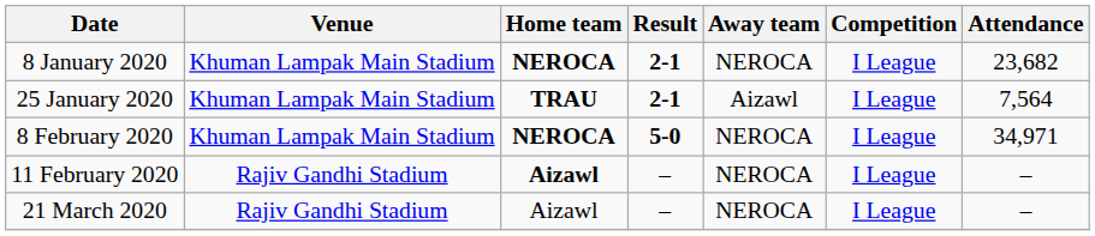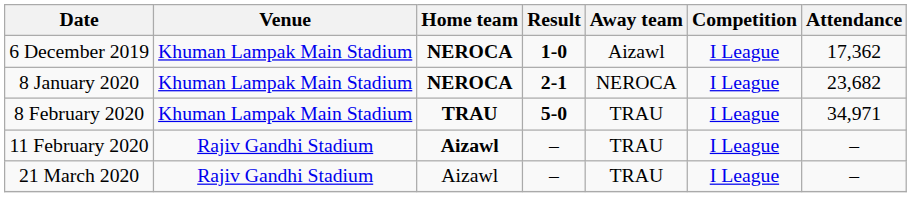+ row: 6 December 2019 | Khuman Lampak Main Stadium | NEROCA | 1-0 | Aizawl | I League | 17,362
- row: 25 January 2020 | Khuman Lampak Main Stadium | TRAU | 2-1 | Aizawl | I League | 7,564
8 February 2020 | Home team: NEROCA -> TRAU
8 February 2020 | Away team: NEROCA -> TRAU
11 February 2020 | Away team: NEROCA -> TRAU
21 March 2020 | Away team: NEROCA -> TRAU
